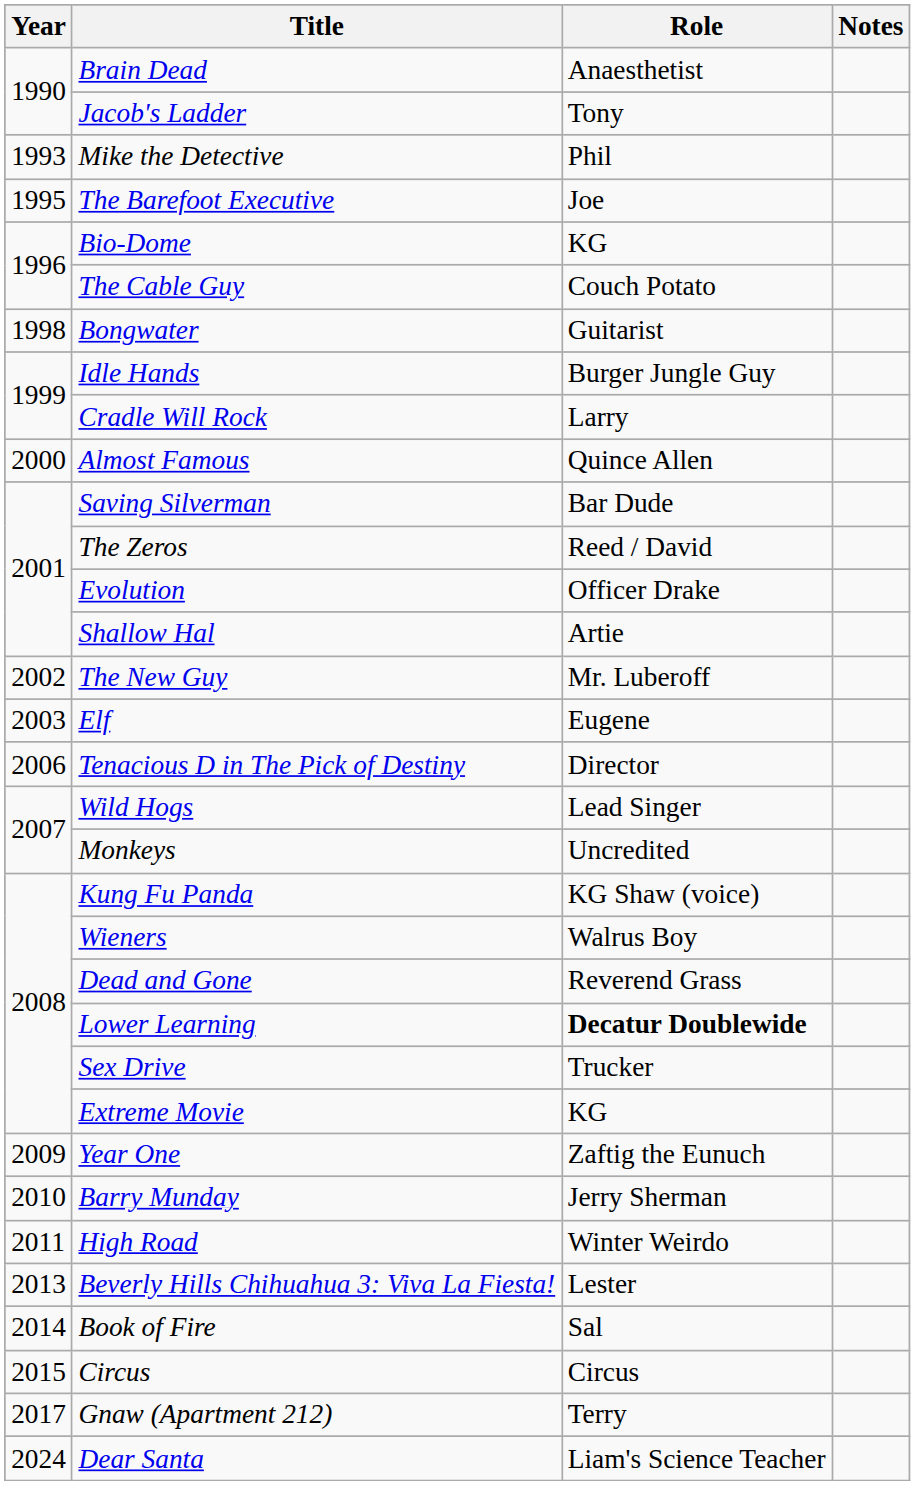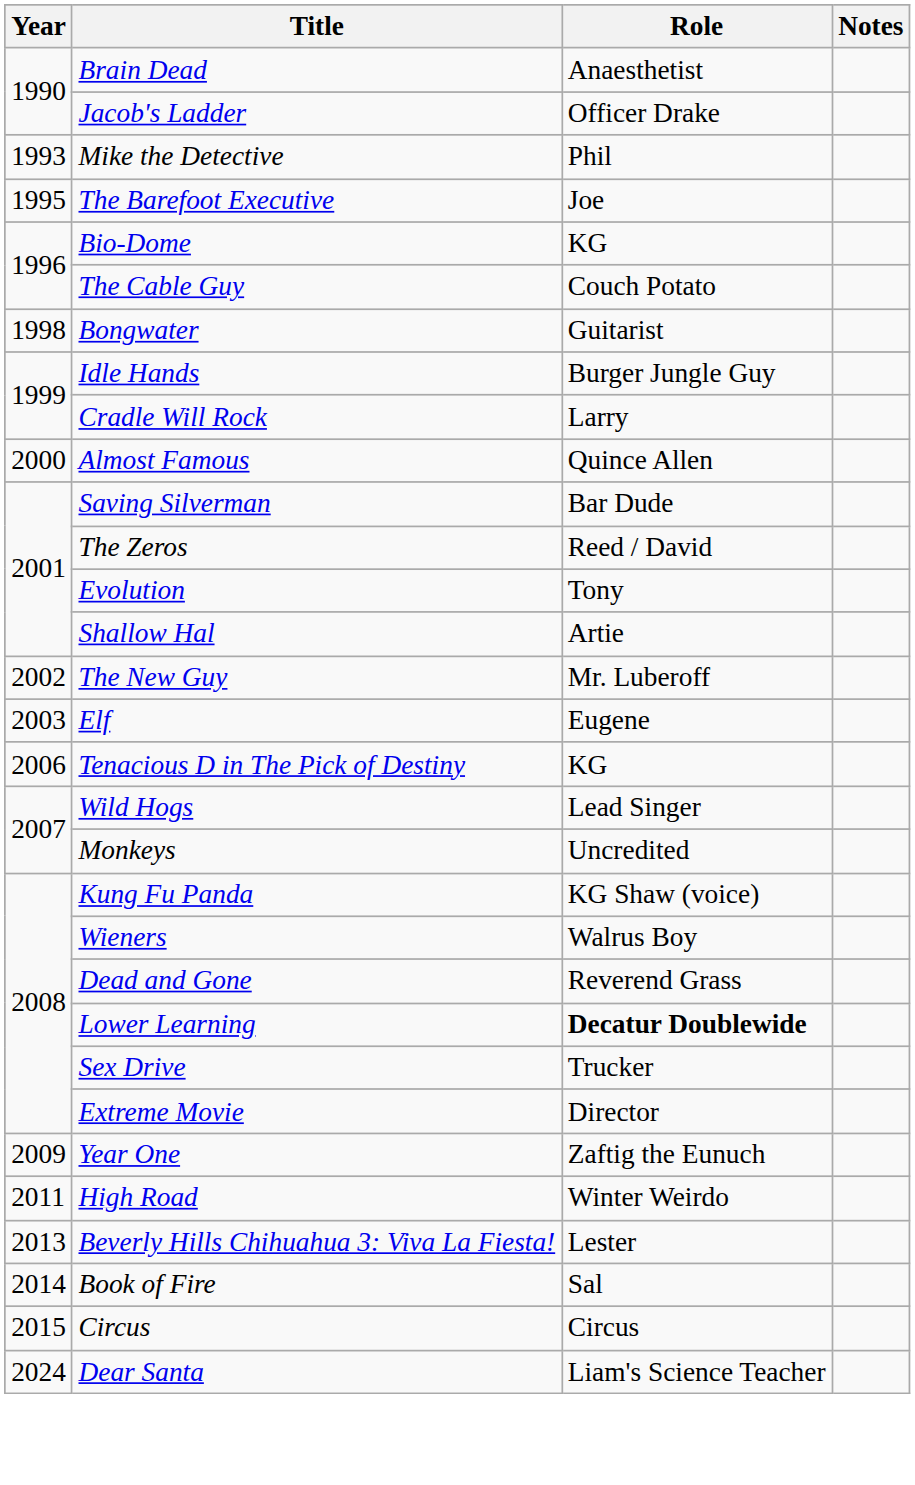Jacob's Ladder | Role: Tony -> Officer Drake
Evolution | Role: Officer Drake -> Tony
Tenacious D in The Pick of Destiny | Role: Director -> KG
Extreme Movie | Role: KG -> Director
- row: 2010 | Barry Munday | Jerry Sherman
- row: 2017 | Gnaw (Apartment 212) | Terry
